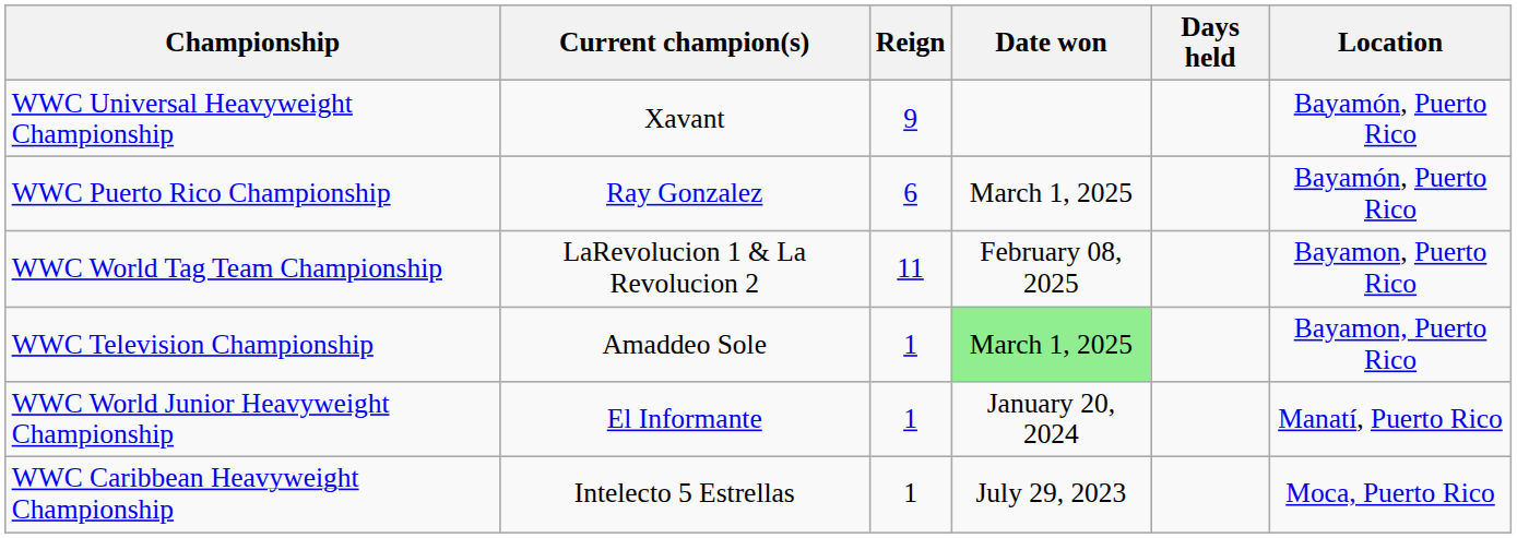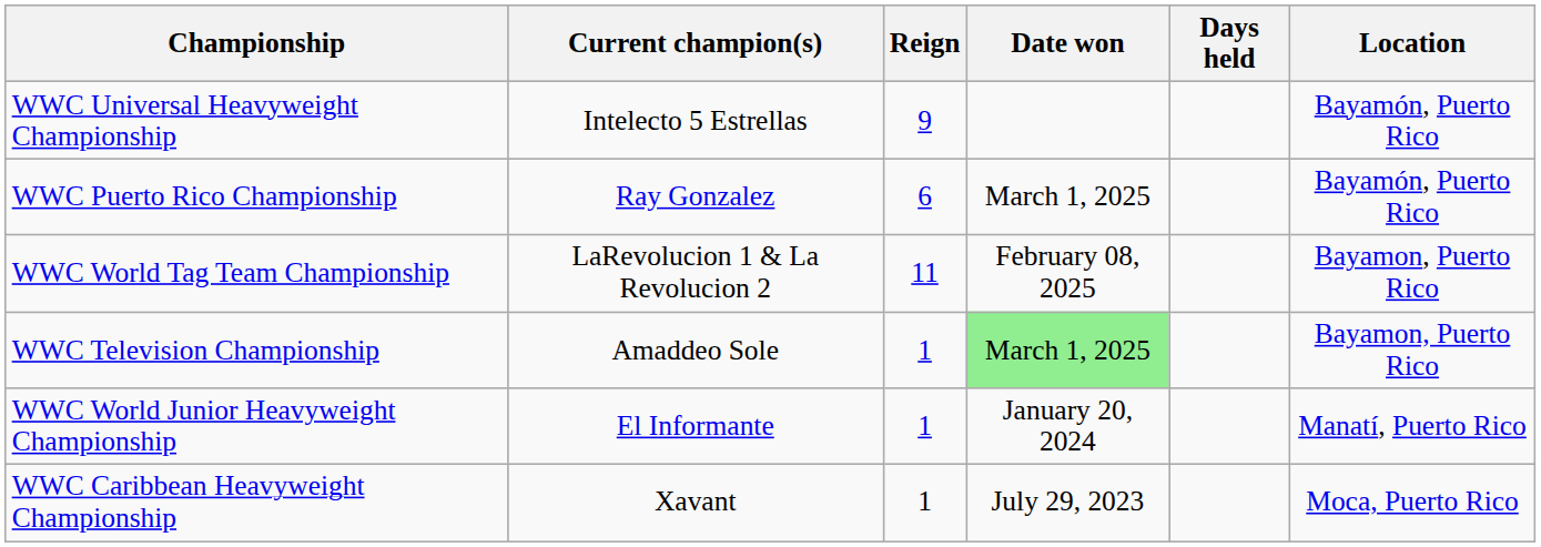WWC Universal Heavyweight Championship | Current champion(s): Xavant -> Intelecto 5 Estrellas
WWC Caribbean Heavyweight Championship | Current champion(s): Intelecto 5 Estrellas -> Xavant
